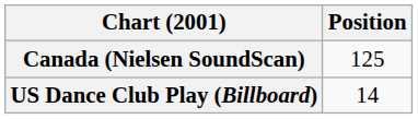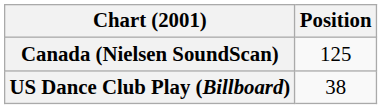US Dance Club Play (Billboard) | Position: 14 -> 38
